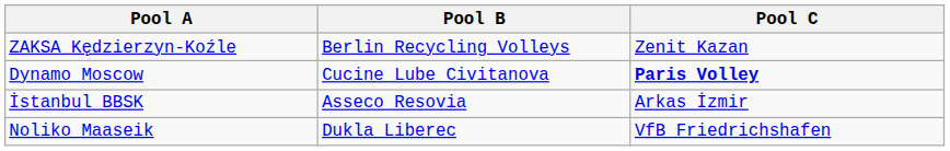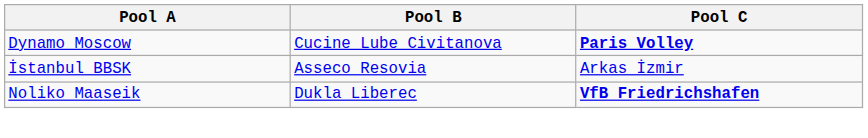- row: ZAKSA Kędzierzyn-Koźle | Berlin Recycling Volleys | Zenit Kazan
Noliko Maaseik | Pool C: normal -> bold
